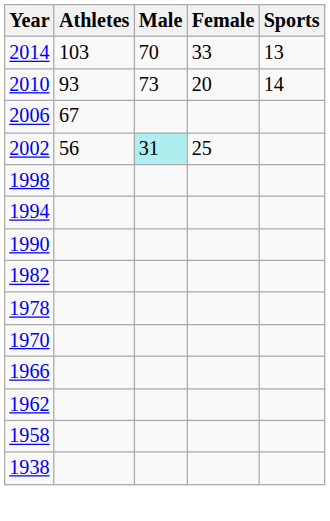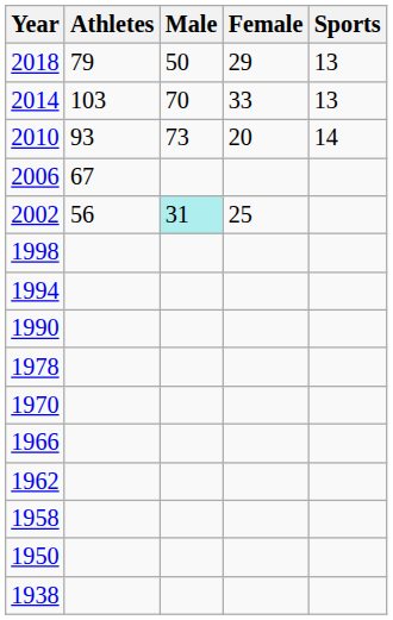+ row: 2018 | 79 | 50 | 29 | 13
- row: 1982
+ row: 1950
